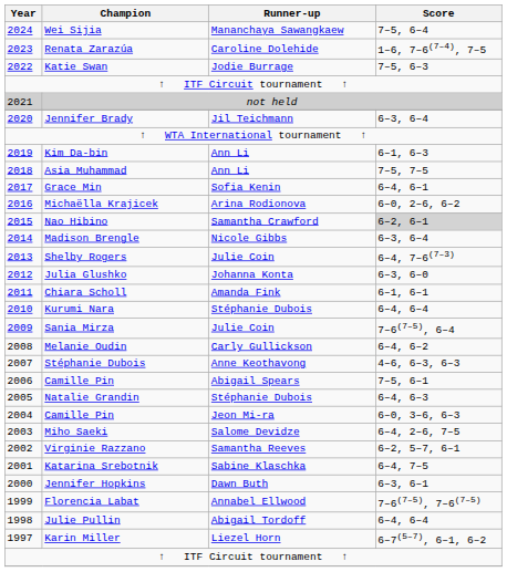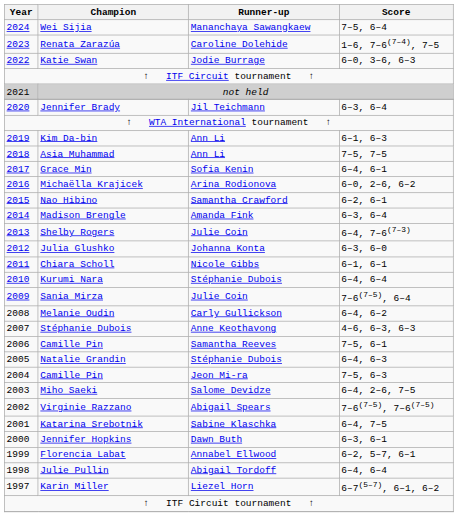Katie Swan | Score: 7–5, 6–3 -> 6–0, 3–6, 6–3
Nao Hibino | Score: lightgrey background -> no background
Madison Brengle | Runner-up: Nicole Gibbs -> Amanda Fink
Chiara Scholl | Runner-up: Amanda Fink -> Nicole Gibbs
2006 / Camille Pin | Runner-up: Abigail Spears -> Samantha Reeves
2004 / Camille Pin | Score: 6–0, 3–6, 6–3 -> 7–5, 6–3
Virginie Razzano | Runner-up: Samantha Reeves -> Abigail Spears
Virginie Razzano | Score: 6–2, 5–7, 6–1 -> 7–6(7–5), 7–6(7–5)
Florencia Labat | Score: 7–6(7–5), 7–6(7–5) -> 6–2, 5–7, 6–1
